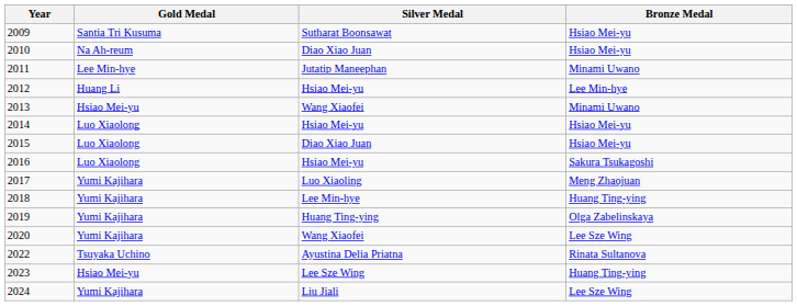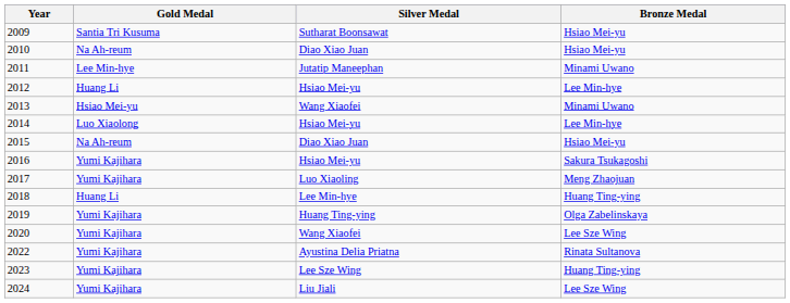2014 | Bronze Medal: Hsiao Mei-yu -> Lee Min-hye
2015 | Gold Medal: Luo Xiaolong -> Na Ah-reum
2016 | Gold Medal: Luo Xiaolong -> Yumi Kajihara
2018 | Gold Medal: Yumi Kajihara -> Huang Li
2022 | Gold Medal: Tsuyaka Uchino -> Yumi Kajihara
2023 | Gold Medal: Hsiao Mei-yu -> Yumi Kajihara
